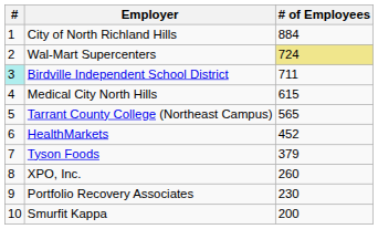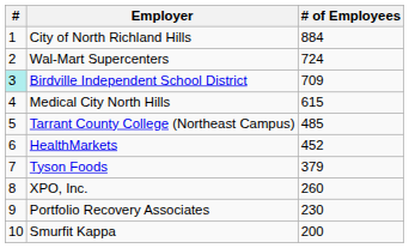Wal-Mart Supercenters | # of Employees: khaki background -> no background
Birdville Independent School District | # of Employees: 711 -> 709
Tarrant County College (Northeast Campus) | # of Employees: 565 -> 485
